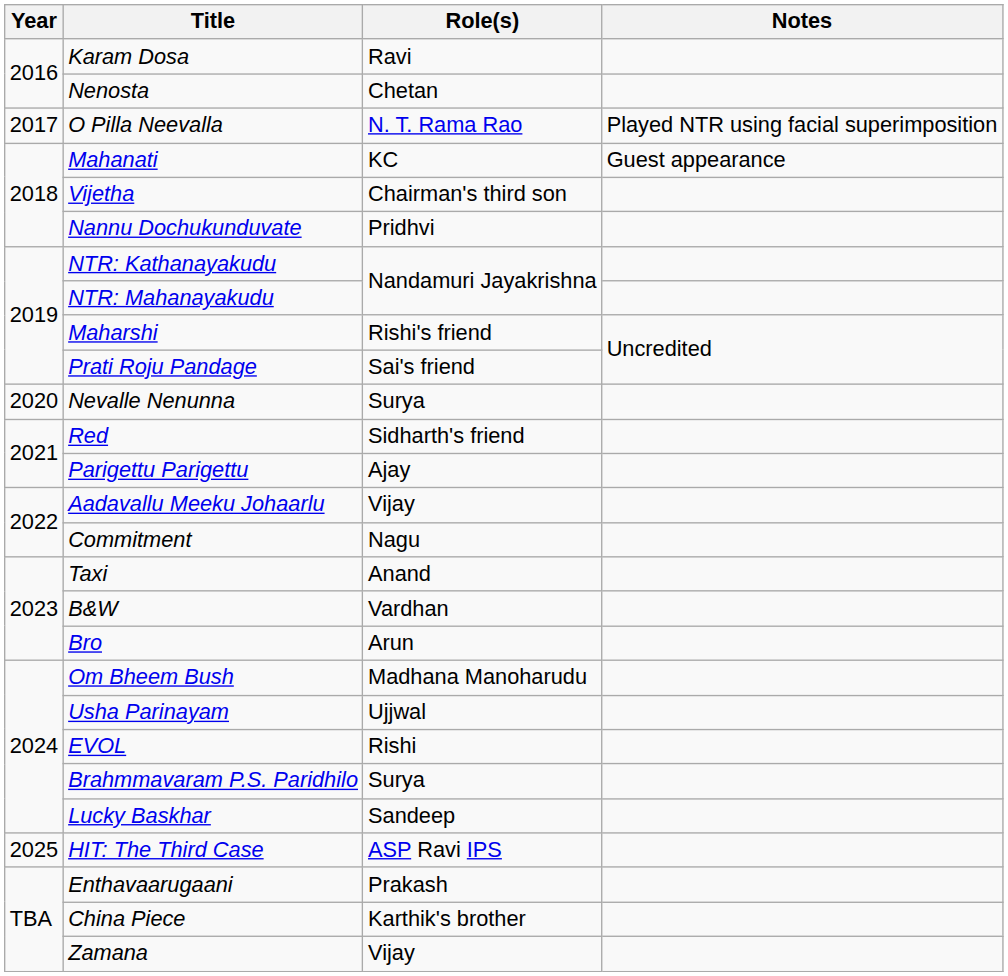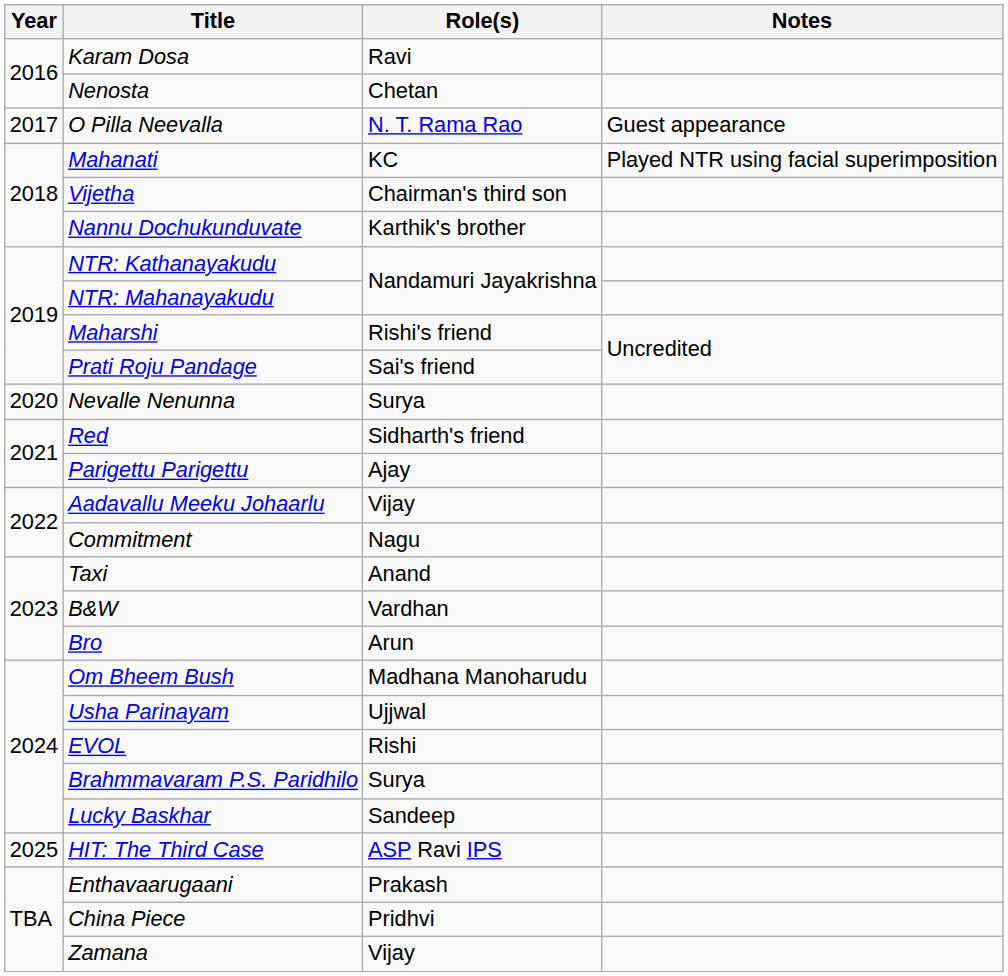O Pilla Neevalla | Notes: Played NTR using facial superimposition -> Guest appearance
Mahanati | Notes: Guest appearance -> Played NTR using facial superimposition
Nannu Dochukunduvate | Role(s): Pridhvi -> Karthik's brother
China Piece | Role(s): Karthik's brother -> Pridhvi
